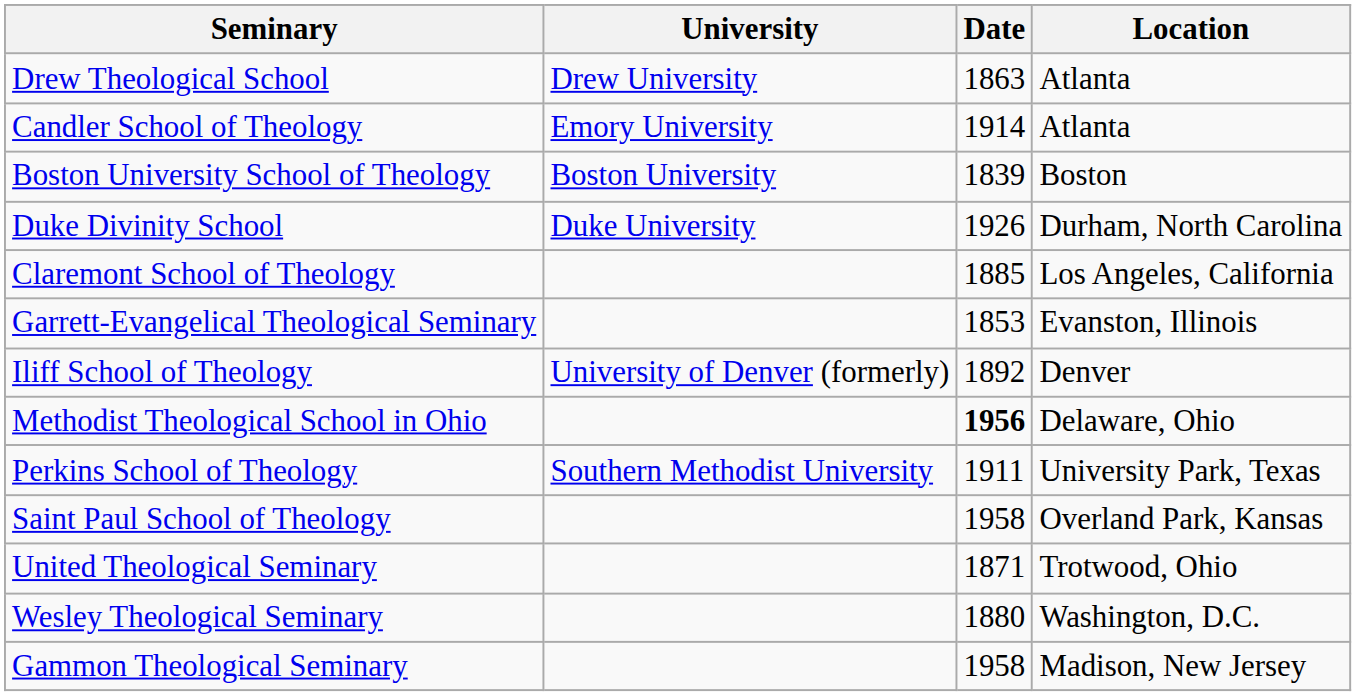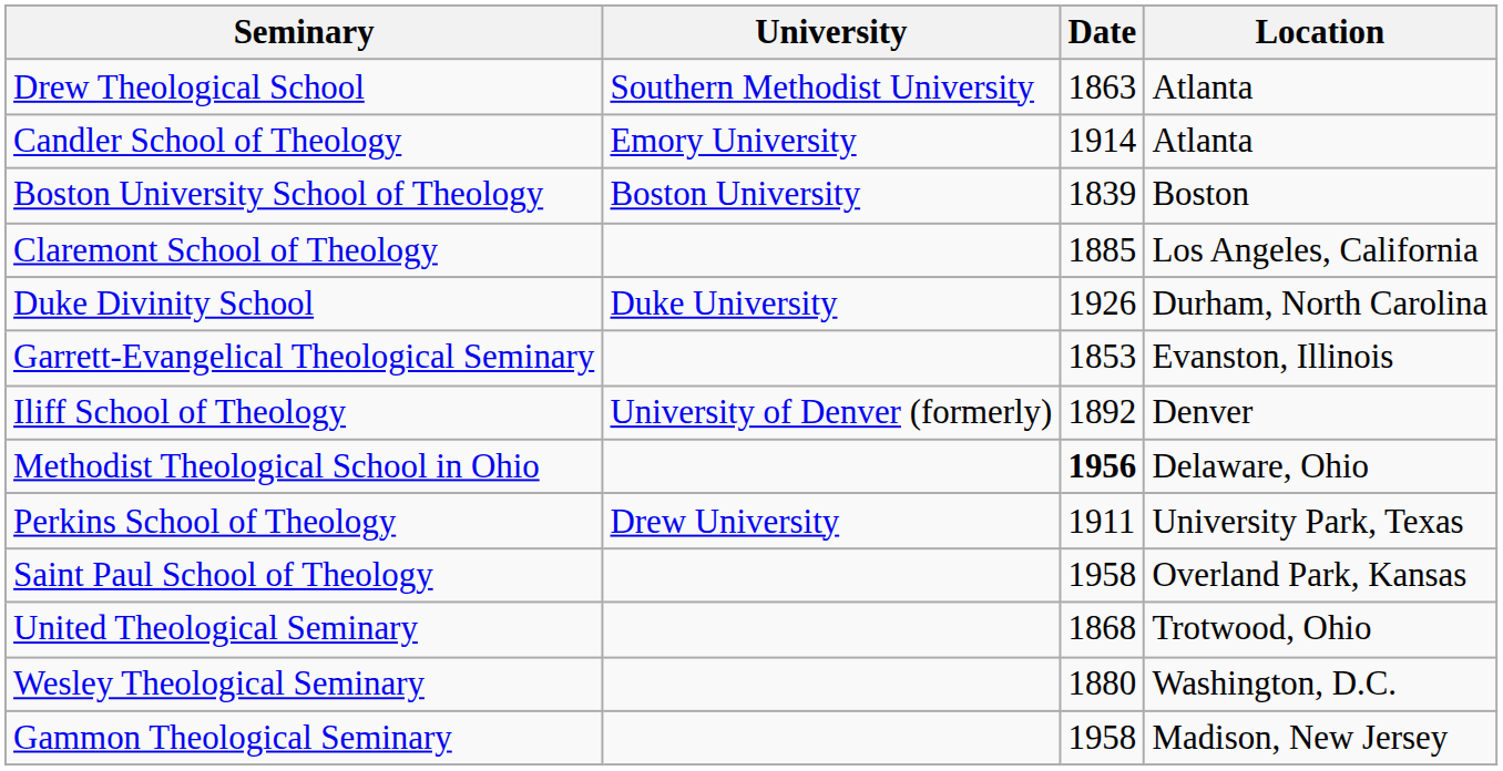Drew Theological School | University: Drew University -> Southern Methodist University
rows swapped: Claremont School of Theology <-> Duke Divinity School
Perkins School of Theology | University: Southern Methodist University -> Drew University
United Theological Seminary | Date: 1871 -> 1868
